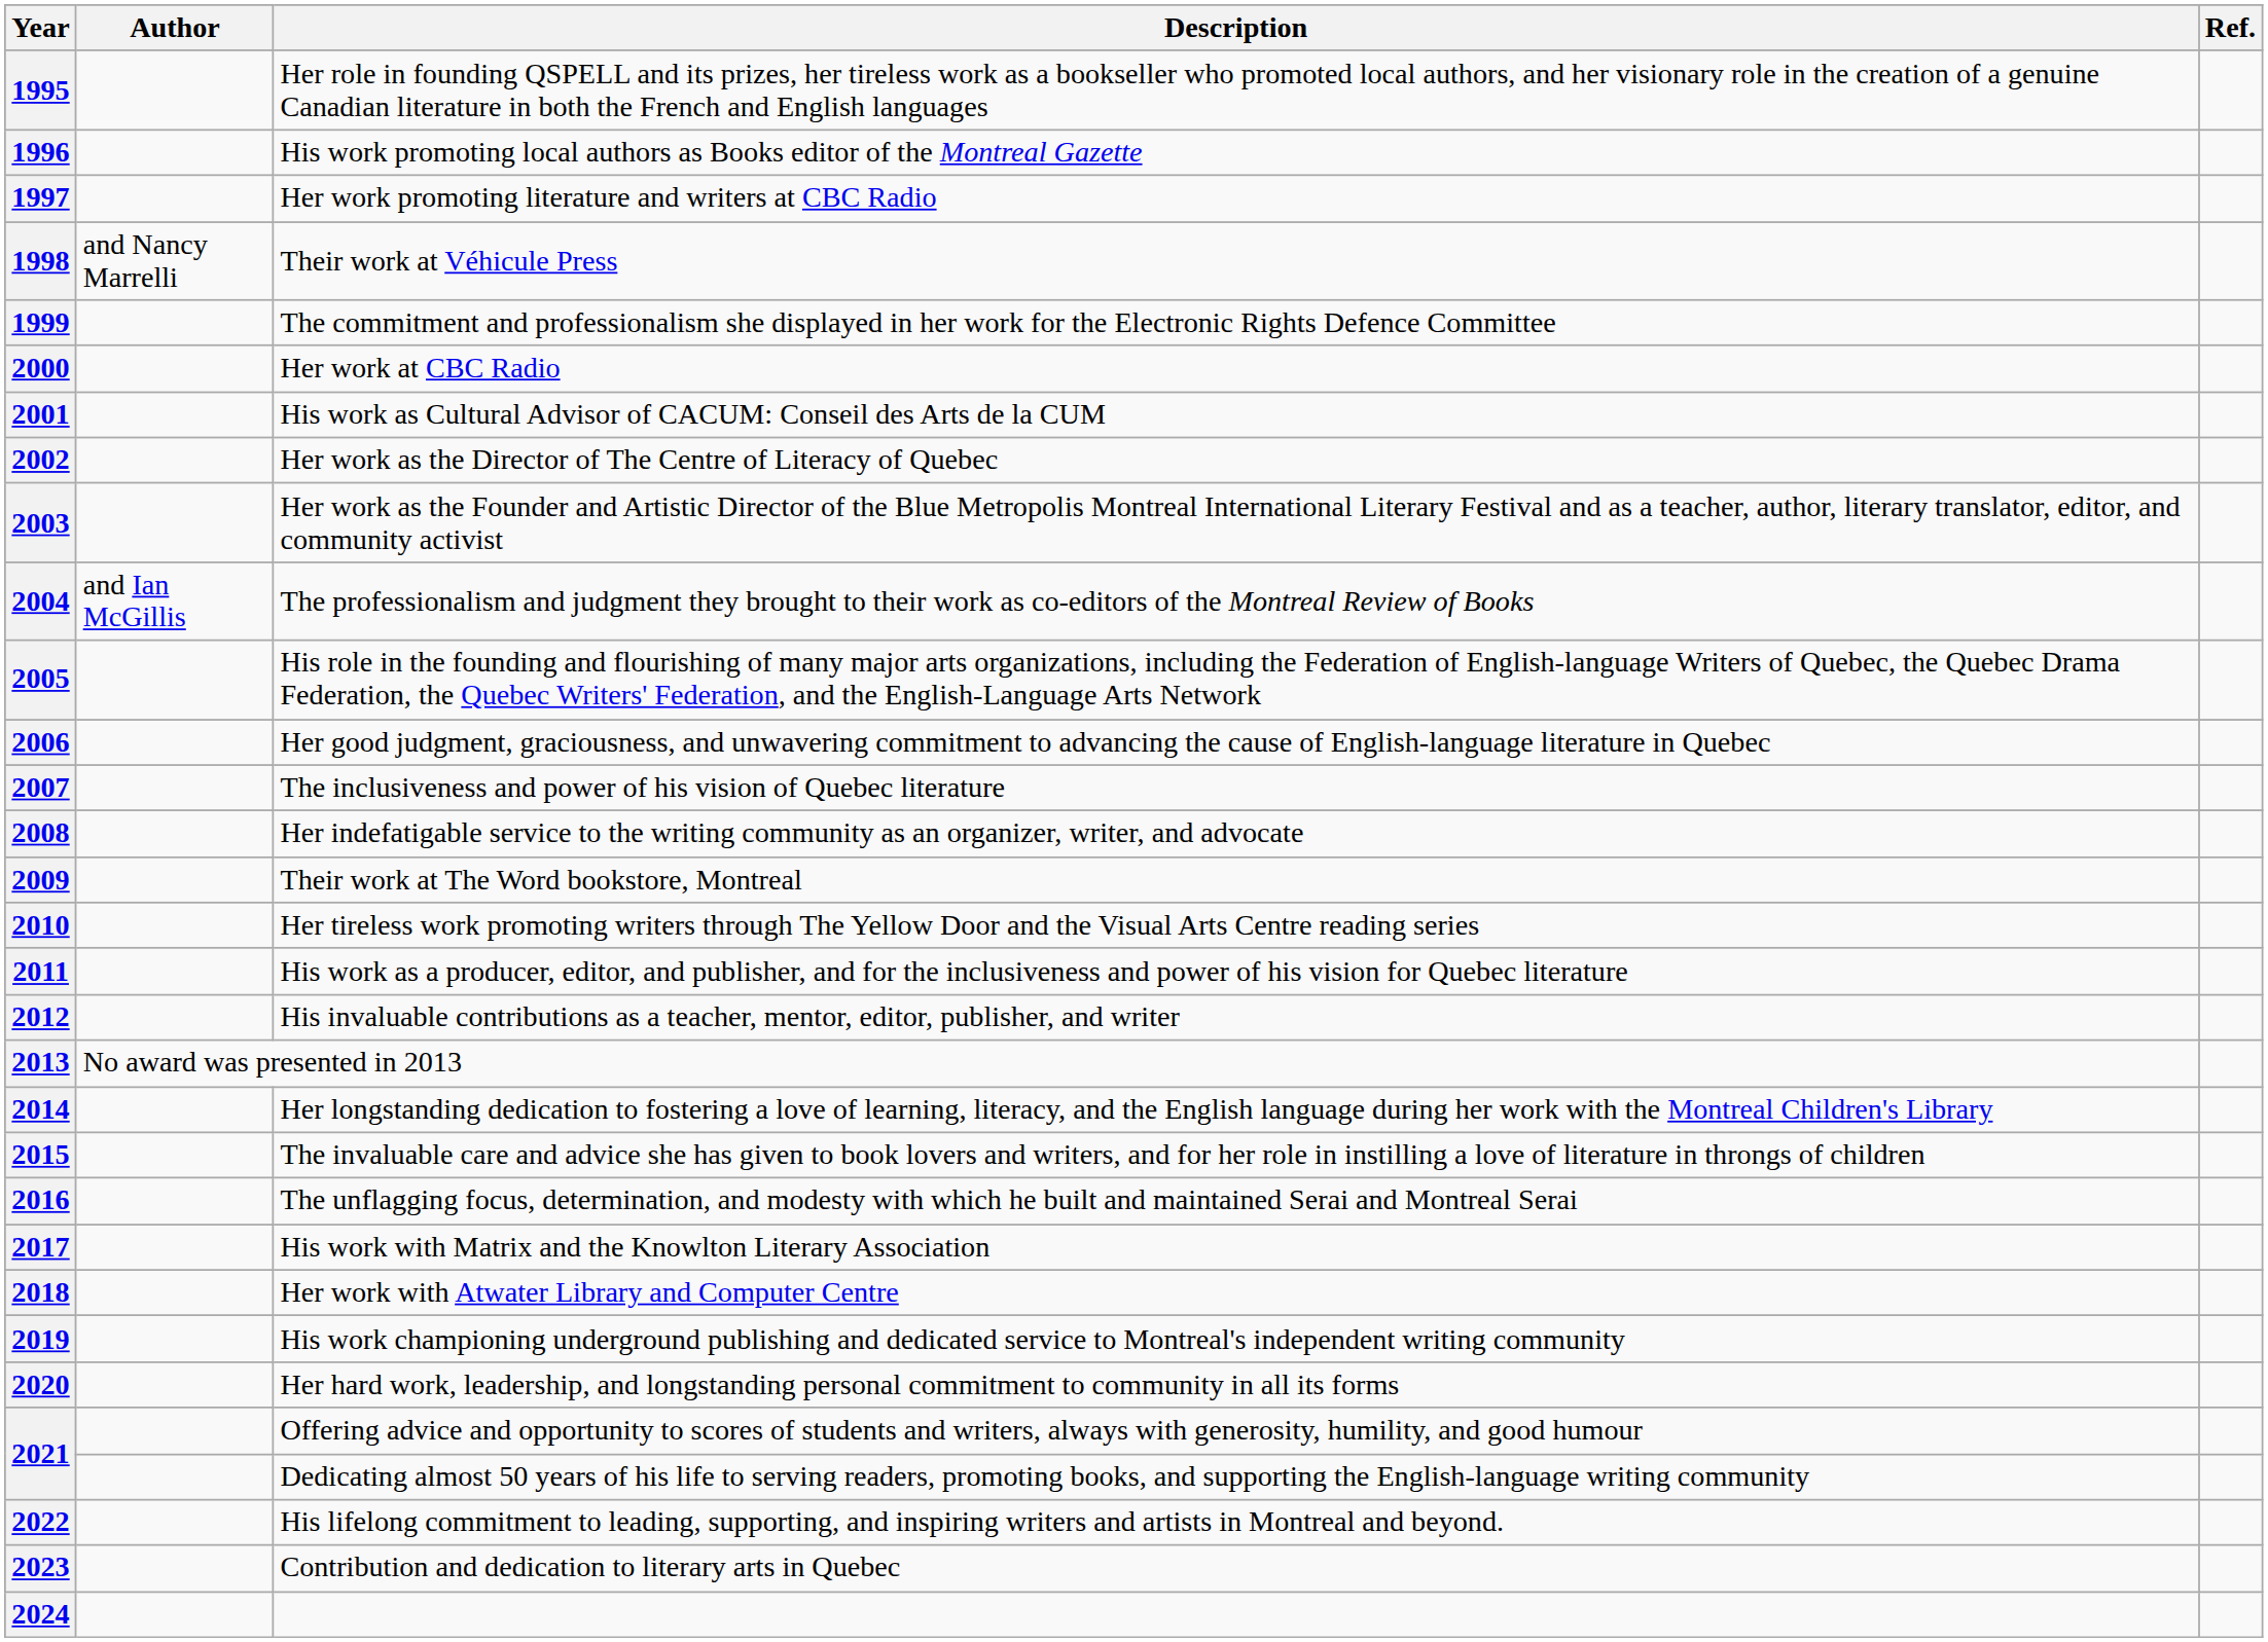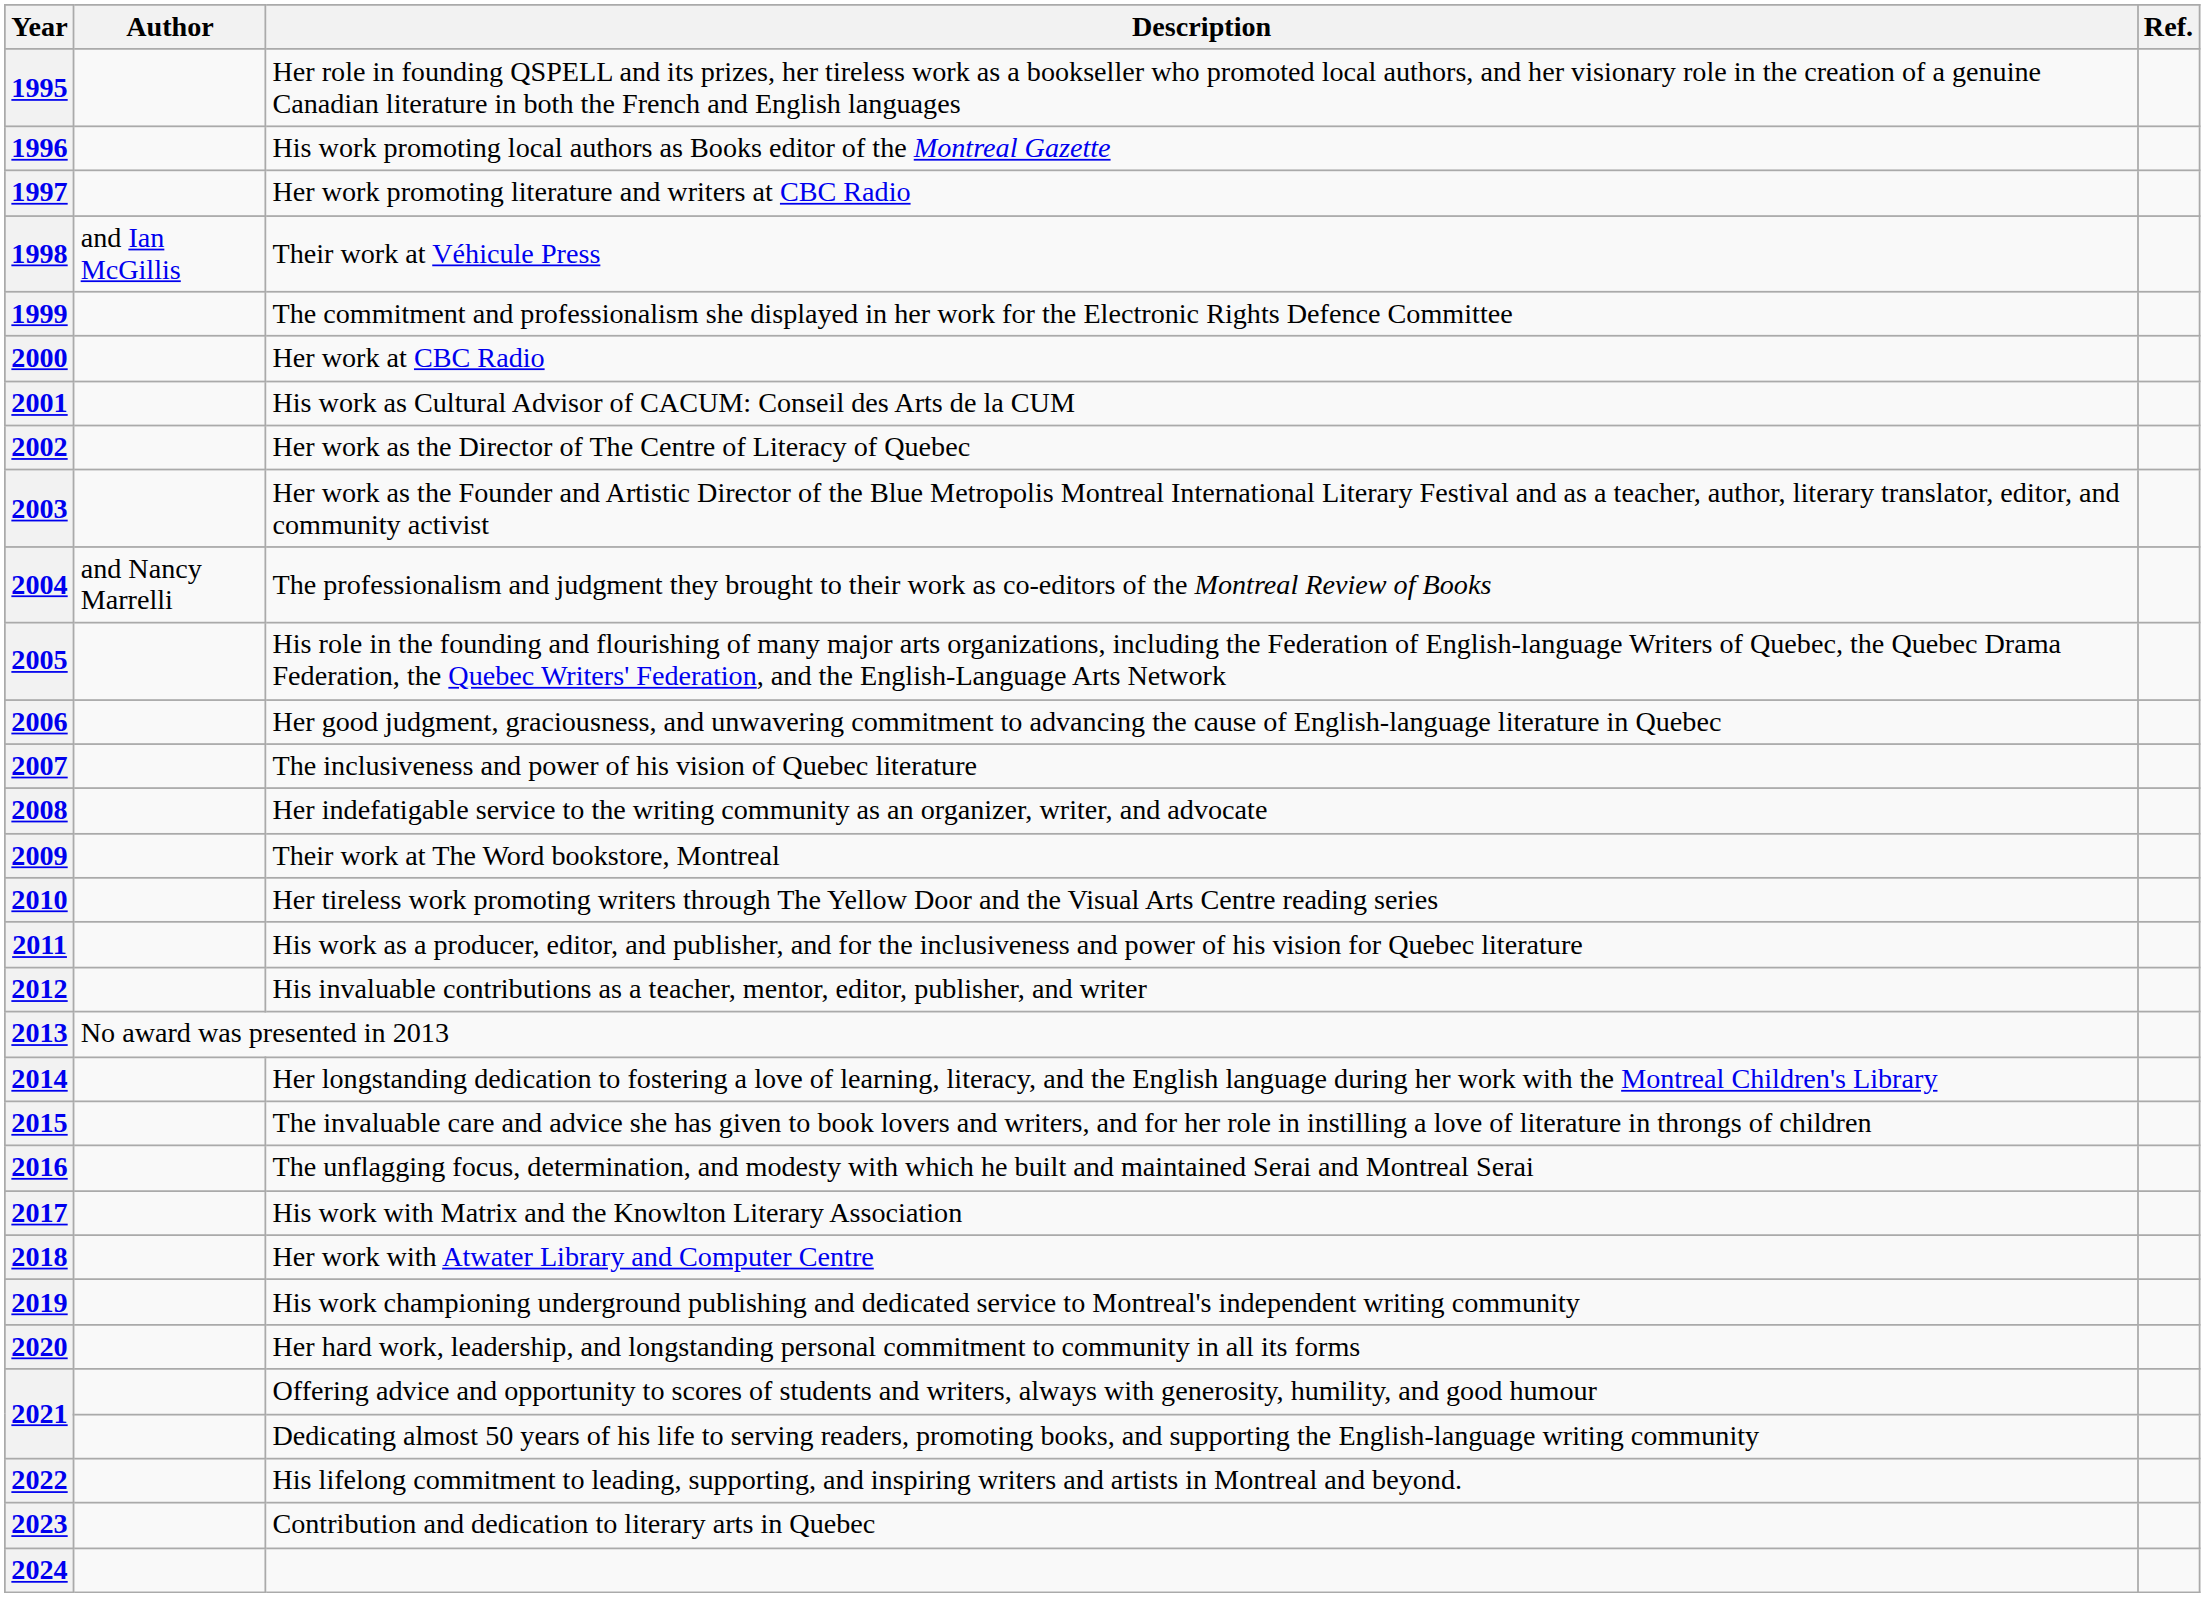1998 | Author: and Nancy Marrelli -> and Ian McGillis
2004 | Author: and Ian McGillis -> and Nancy Marrelli
